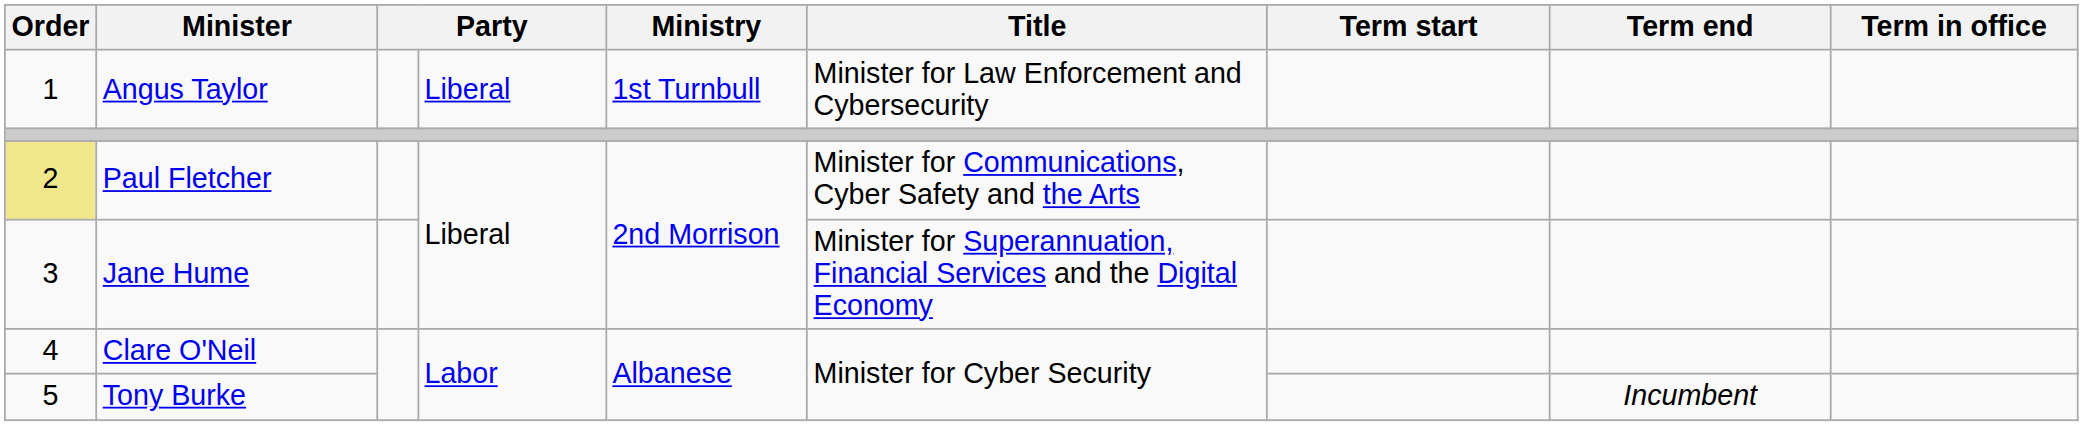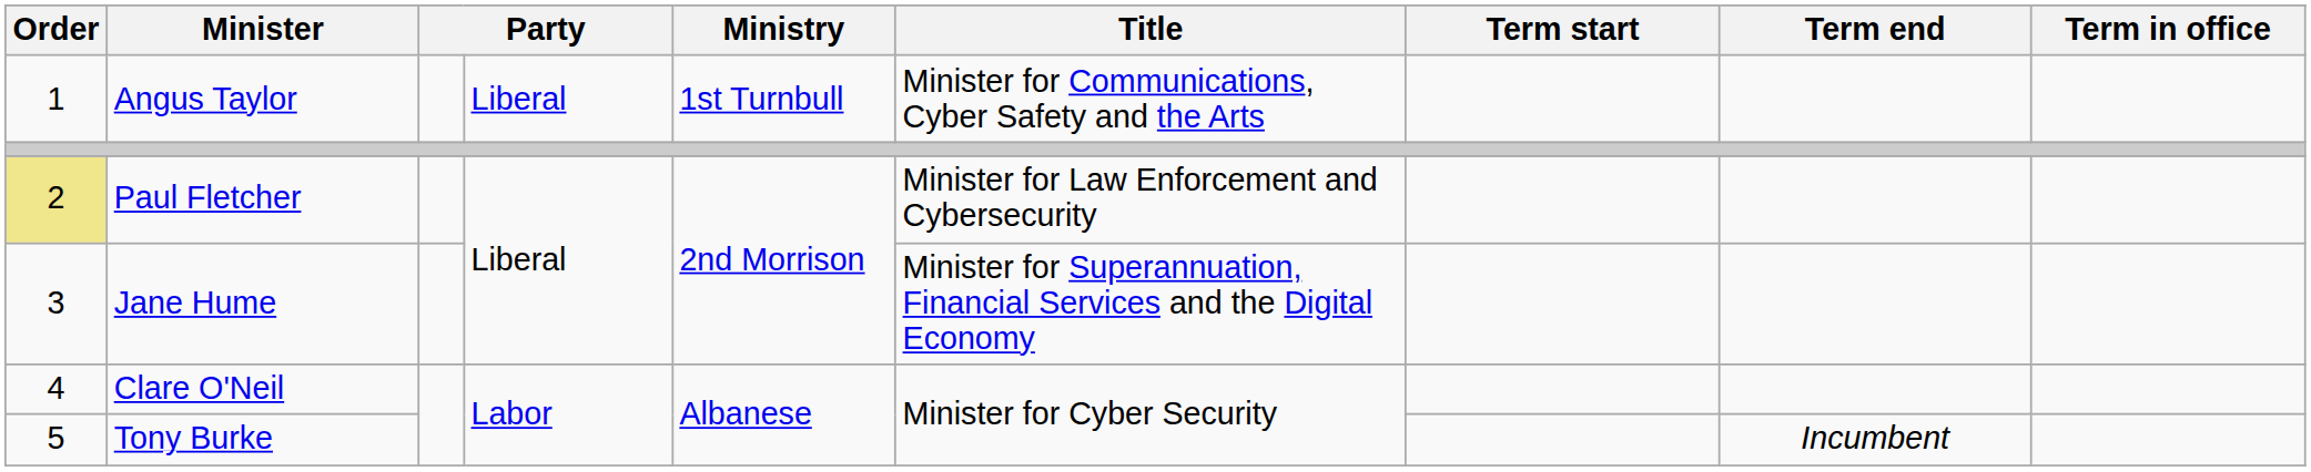Angus Taylor | Title: Minister for Law Enforcement and Cybersecurity -> Minister for Communications, Cyber Safety and the Arts
Paul Fletcher | Title: Minister for Communications, Cyber Safety and the Arts -> Minister for Law Enforcement and Cybersecurity
